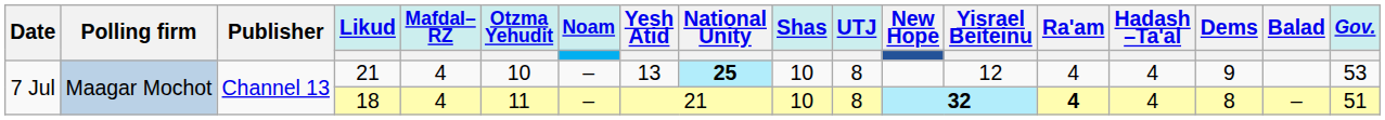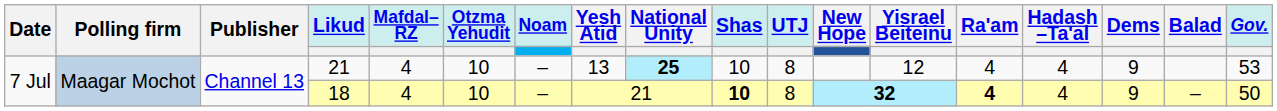18 | Otzma Yehudit: 11 -> 10
18 | Shas: normal -> bold
18 | Dems: 8 -> 9
18 | Gov.: 51 -> 50
